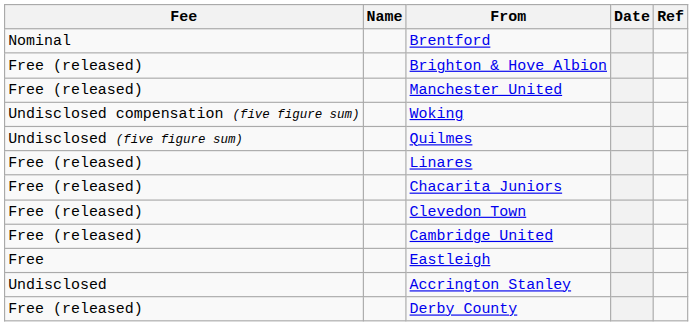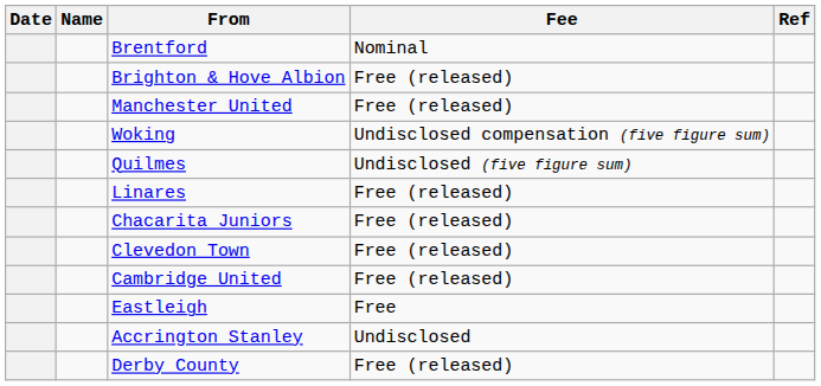columns swapped: Date <-> Fee
